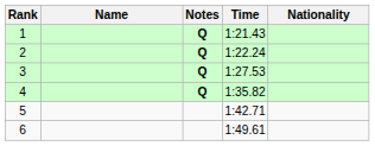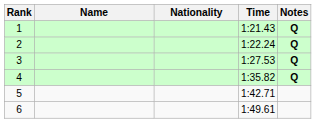columns swapped: Nationality <-> Notes
